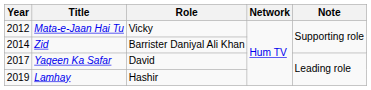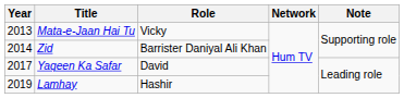Mata-e-Jaan Hai Tu | Year: 2012 -> 2013
